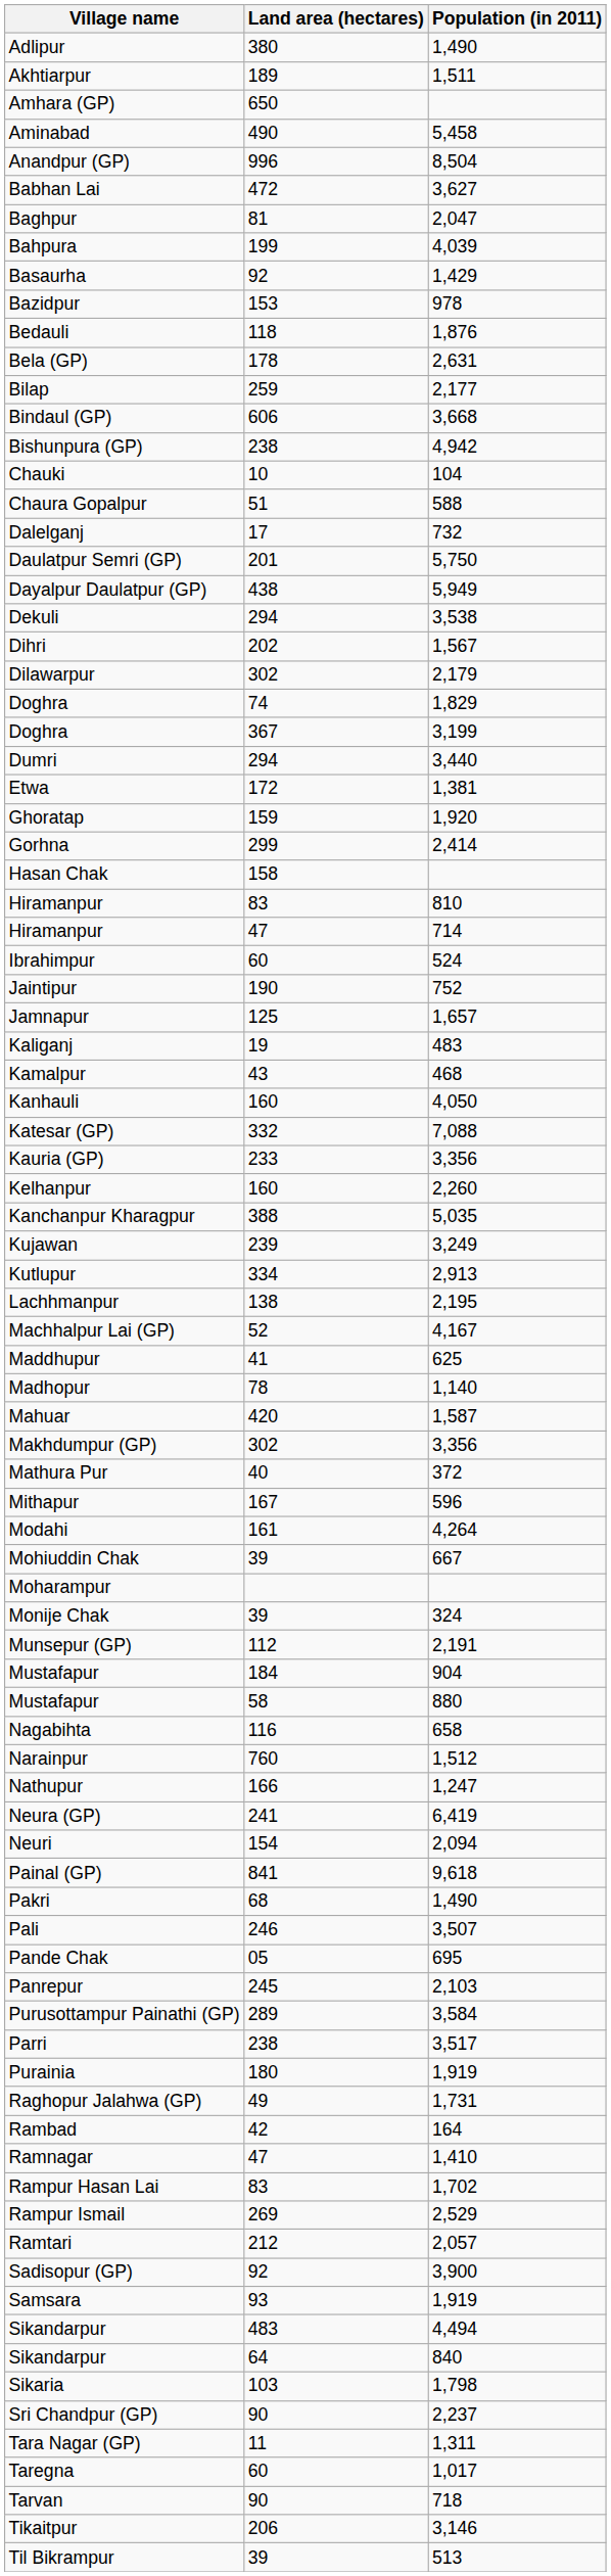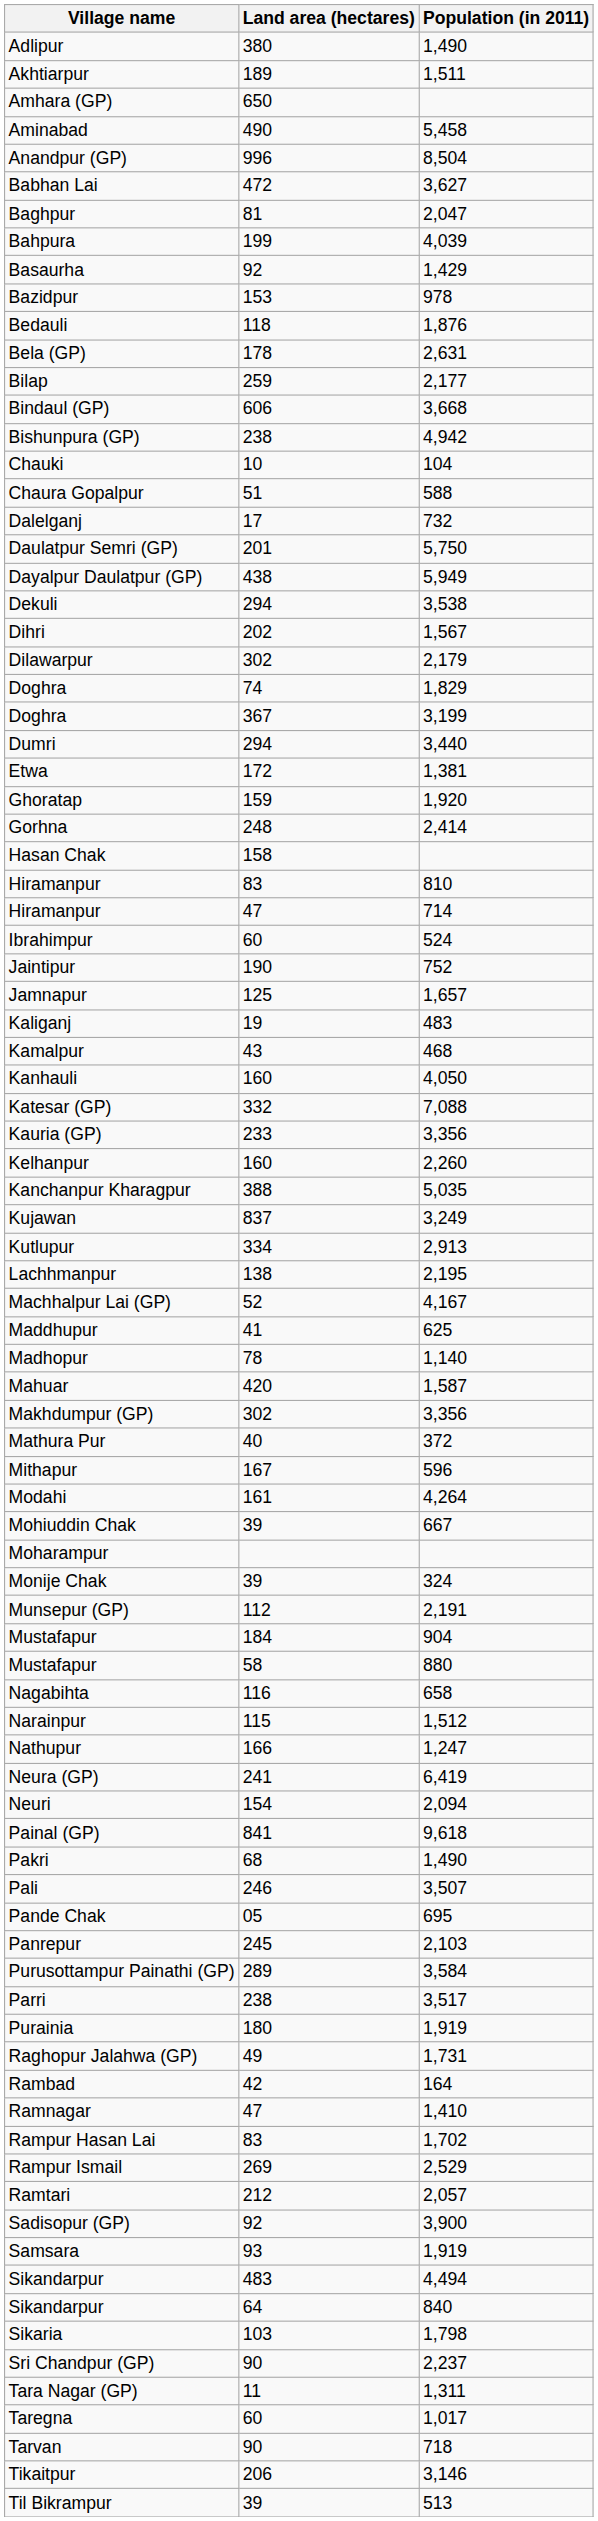Gorhna | Land area (hectares): 299 -> 248
Kujawan | Land area (hectares): 239 -> 837
Narainpur | Land area (hectares): 760 -> 115
